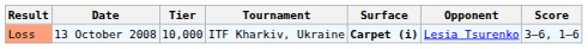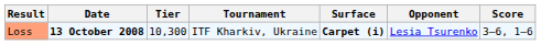Loss | Date: normal -> bold
Loss | Tier: 10,000 -> 10,300
